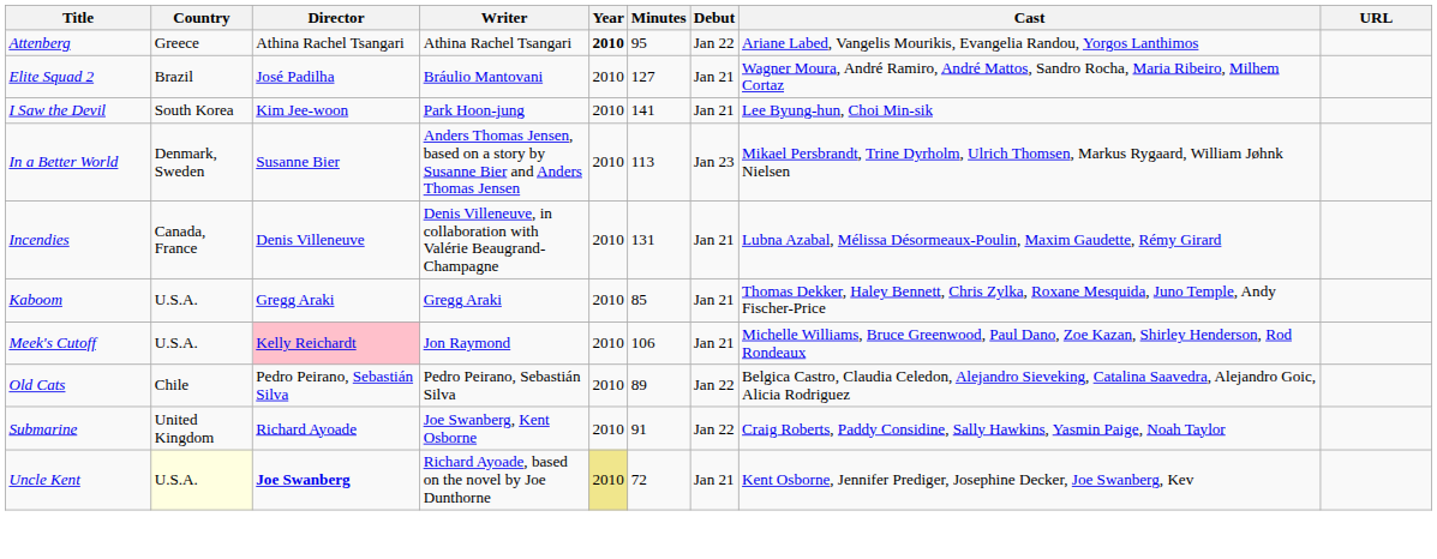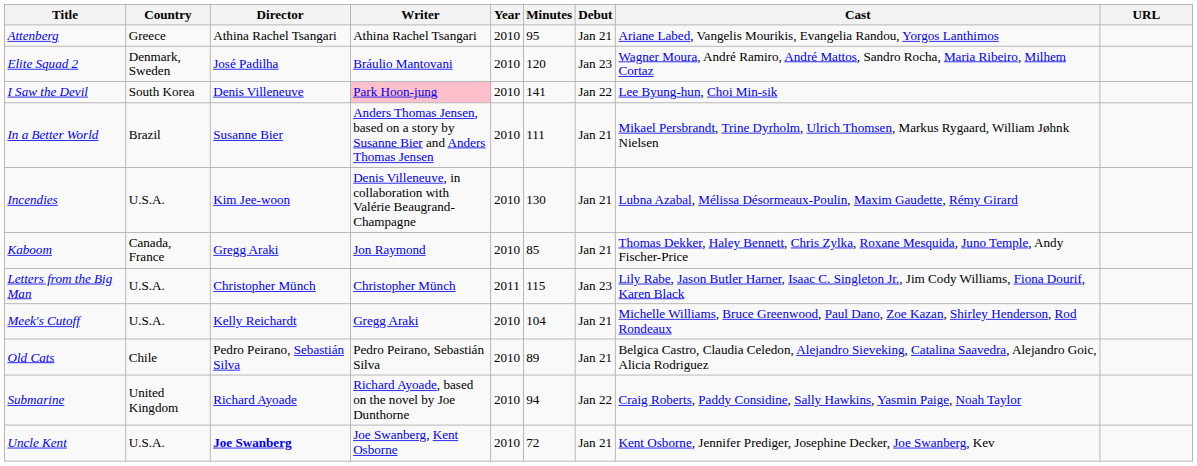Attenberg | Year: bold -> normal
Attenberg | Debut: Jan 22 -> Jan 21
Elite Squad 2 | Country: Brazil -> Denmark, Sweden
Elite Squad 2 | Minutes: 127 -> 120
Elite Squad 2 | Debut: Jan 21 -> Jan 23
I Saw the Devil | Director: Kim Jee-woon -> Denis Villeneuve
I Saw the Devil | Writer: no background -> pink background
I Saw the Devil | Debut: Jan 21 -> Jan 22
In a Better World | Country: Denmark, Sweden -> Brazil
In a Better World | Minutes: 113 -> 111
In a Better World | Debut: Jan 23 -> Jan 21
Incendies | Country: Canada, France -> U.S.A.
Incendies | Director: Denis Villeneuve -> Kim Jee-woon
Incendies | Minutes: 131 -> 130
Kaboom | Country: U.S.A. -> Canada, France
Kaboom | Writer: Gregg Araki -> Jon Raymond
+ row: Letters from the Big Man | U.S.A. | Christopher Münch | Christopher Münch | 2011 | 115 | Jan 23 | Lily Rabe, Jason Butler Harner, Isaac C. Singleton Jr., Jim Cody Williams, Fiona Dourif, Karen Black
Meek's Cutoff | Director: pink background -> no background
Meek's Cutoff | Writer: Jon Raymond -> Gregg Araki
Meek's Cutoff | Minutes: 106 -> 104
Old Cats | Debut: Jan 22 -> Jan 21
Submarine | Writer: Joe Swanberg, Kent Osborne -> Richard Ayoade, based on the novel by Joe Dunthorne
Submarine | Minutes: 91 -> 94
Uncle Kent | Country: lightyellow background -> no background
Uncle Kent | Writer: Richard Ayoade, based on the novel by Joe Dunthorne -> Joe Swanberg, Kent Osborne
Uncle Kent | Year: khaki background -> no background
